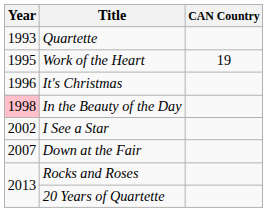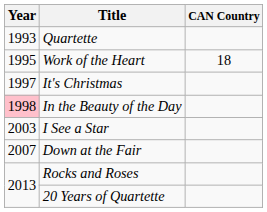Work of the Heart | CAN Country: 19 -> 18
It's Christmas | Year: 1996 -> 1997
I See a Star | Year: 2002 -> 2003
